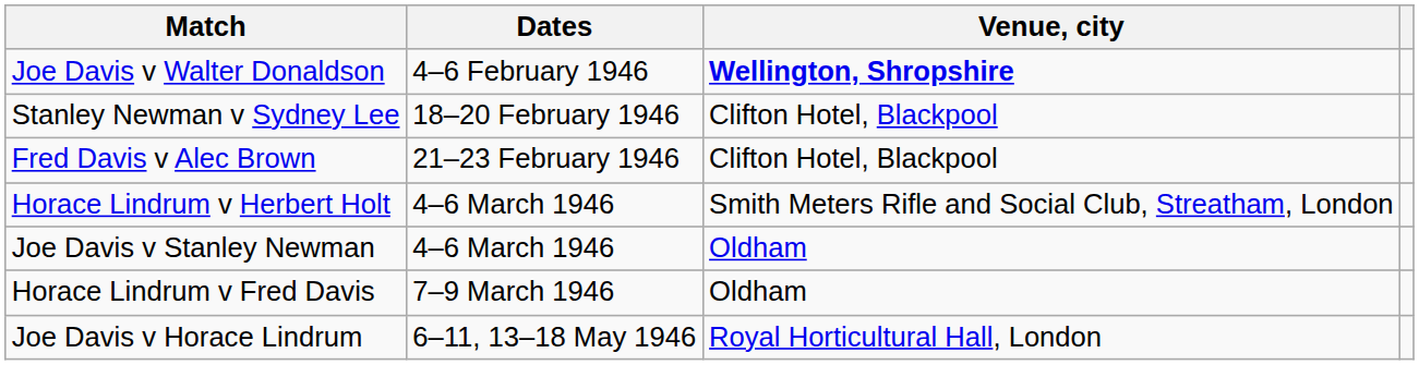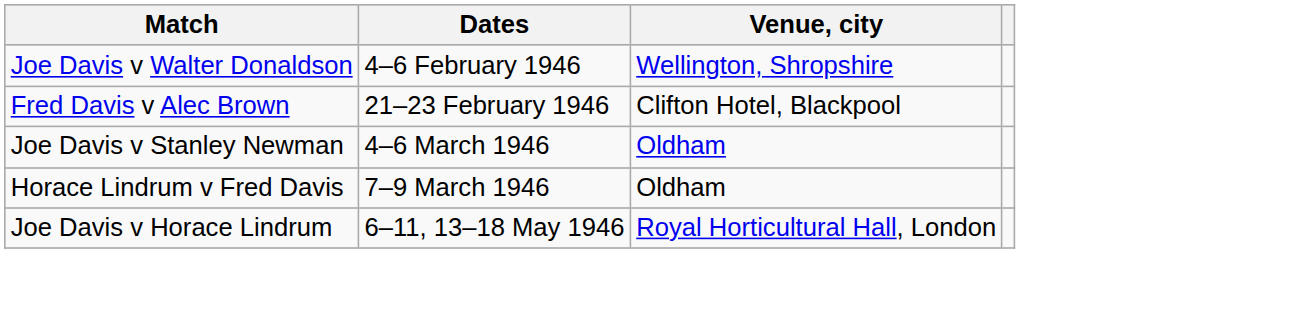Joe Davis v Walter Donaldson | Venue, city: bold -> normal
- row: Stanley Newman v Sydney Lee | 18–20 February 1946 | Clifton Hotel, Blackpool
- row: Horace Lindrum v Herbert Holt | 4–6 March 1946 | Smith Meters Rifle and Social Club, Streatham, London
